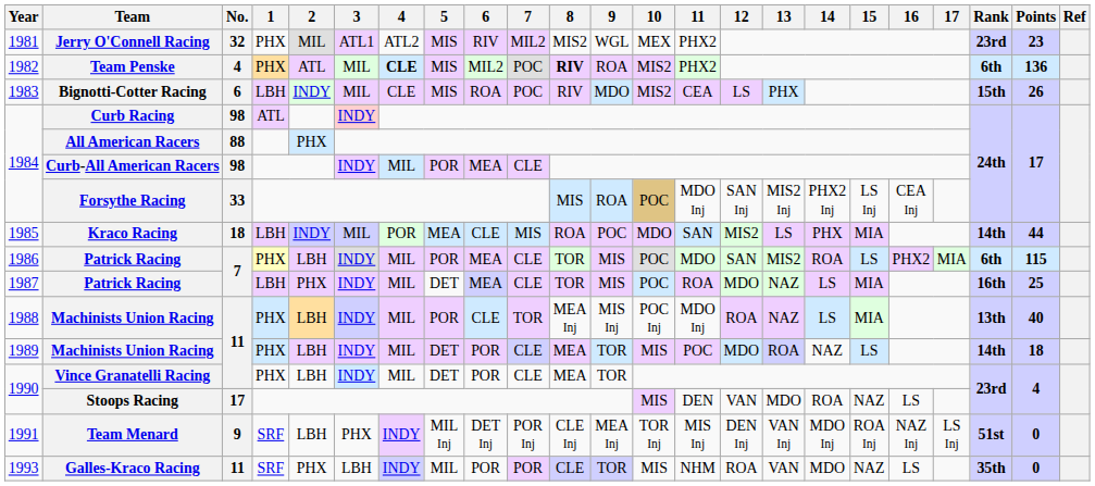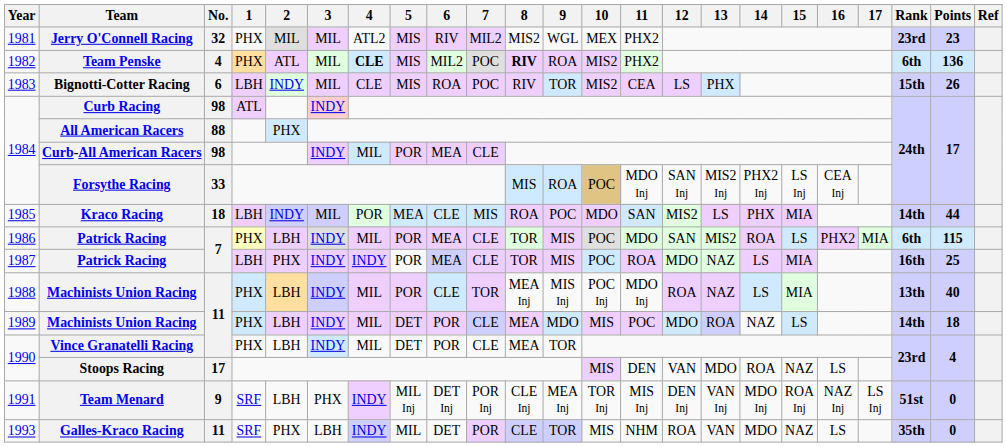Jerry O'Connell Racing | 3: ATL1 -> MIL
Bignotti-Cotter Racing | 9: MDO -> TOR
1987 / Patrick Racing | 4: MIL -> INDY
1987 / Patrick Racing | 5: DET -> POR
1989 / Machinists Union Racing | 9: TOR -> MDO
Galles-Kraco Racing | 6: POR -> DET
